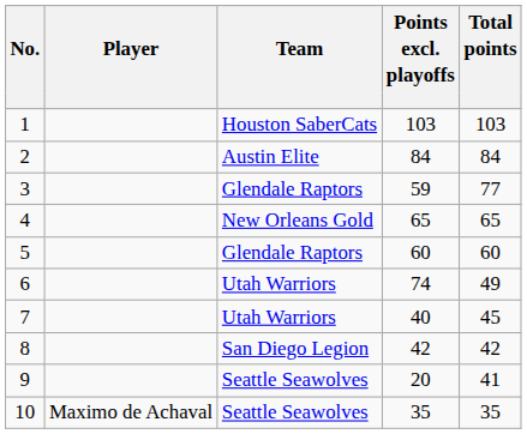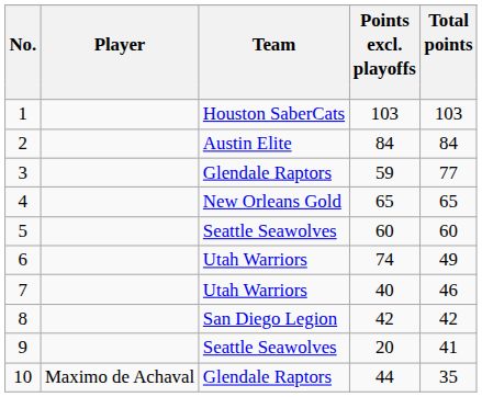5 | Team: Glendale Raptors -> Seattle Seawolves
7 | Total points: 45 -> 46
10 | Team: Seattle Seawolves -> Glendale Raptors
10 | Points excl. playoffs: 35 -> 44
